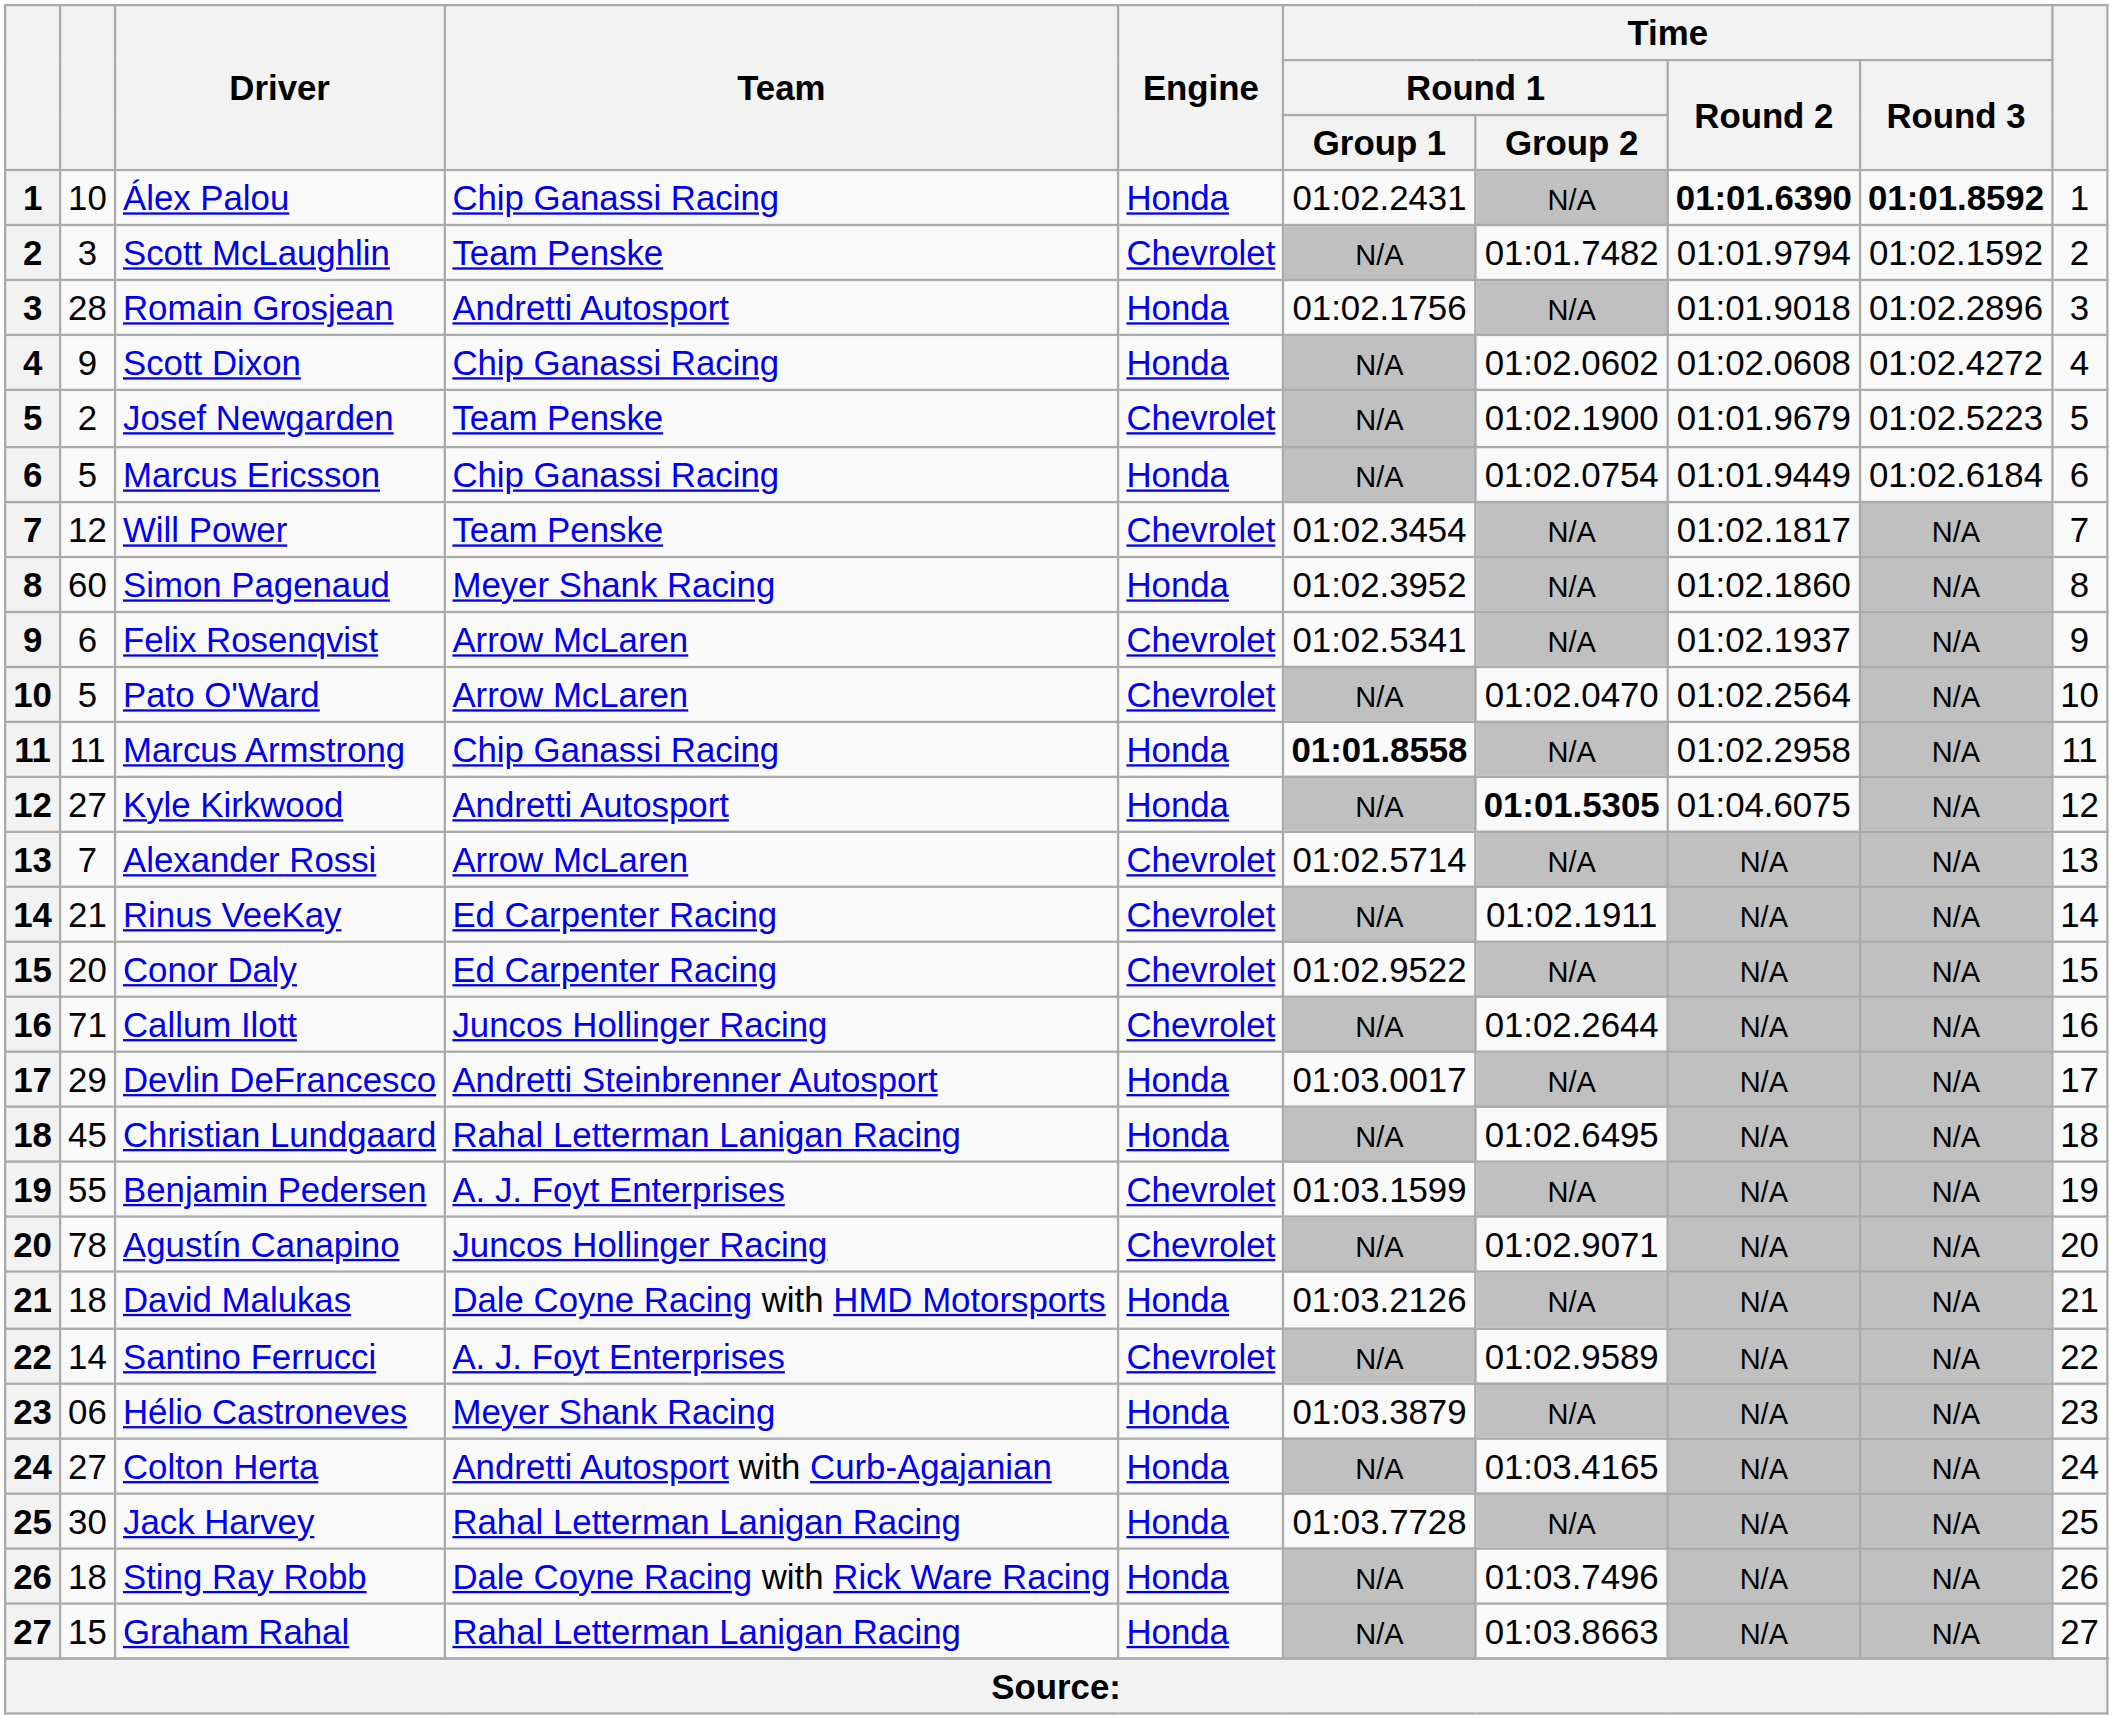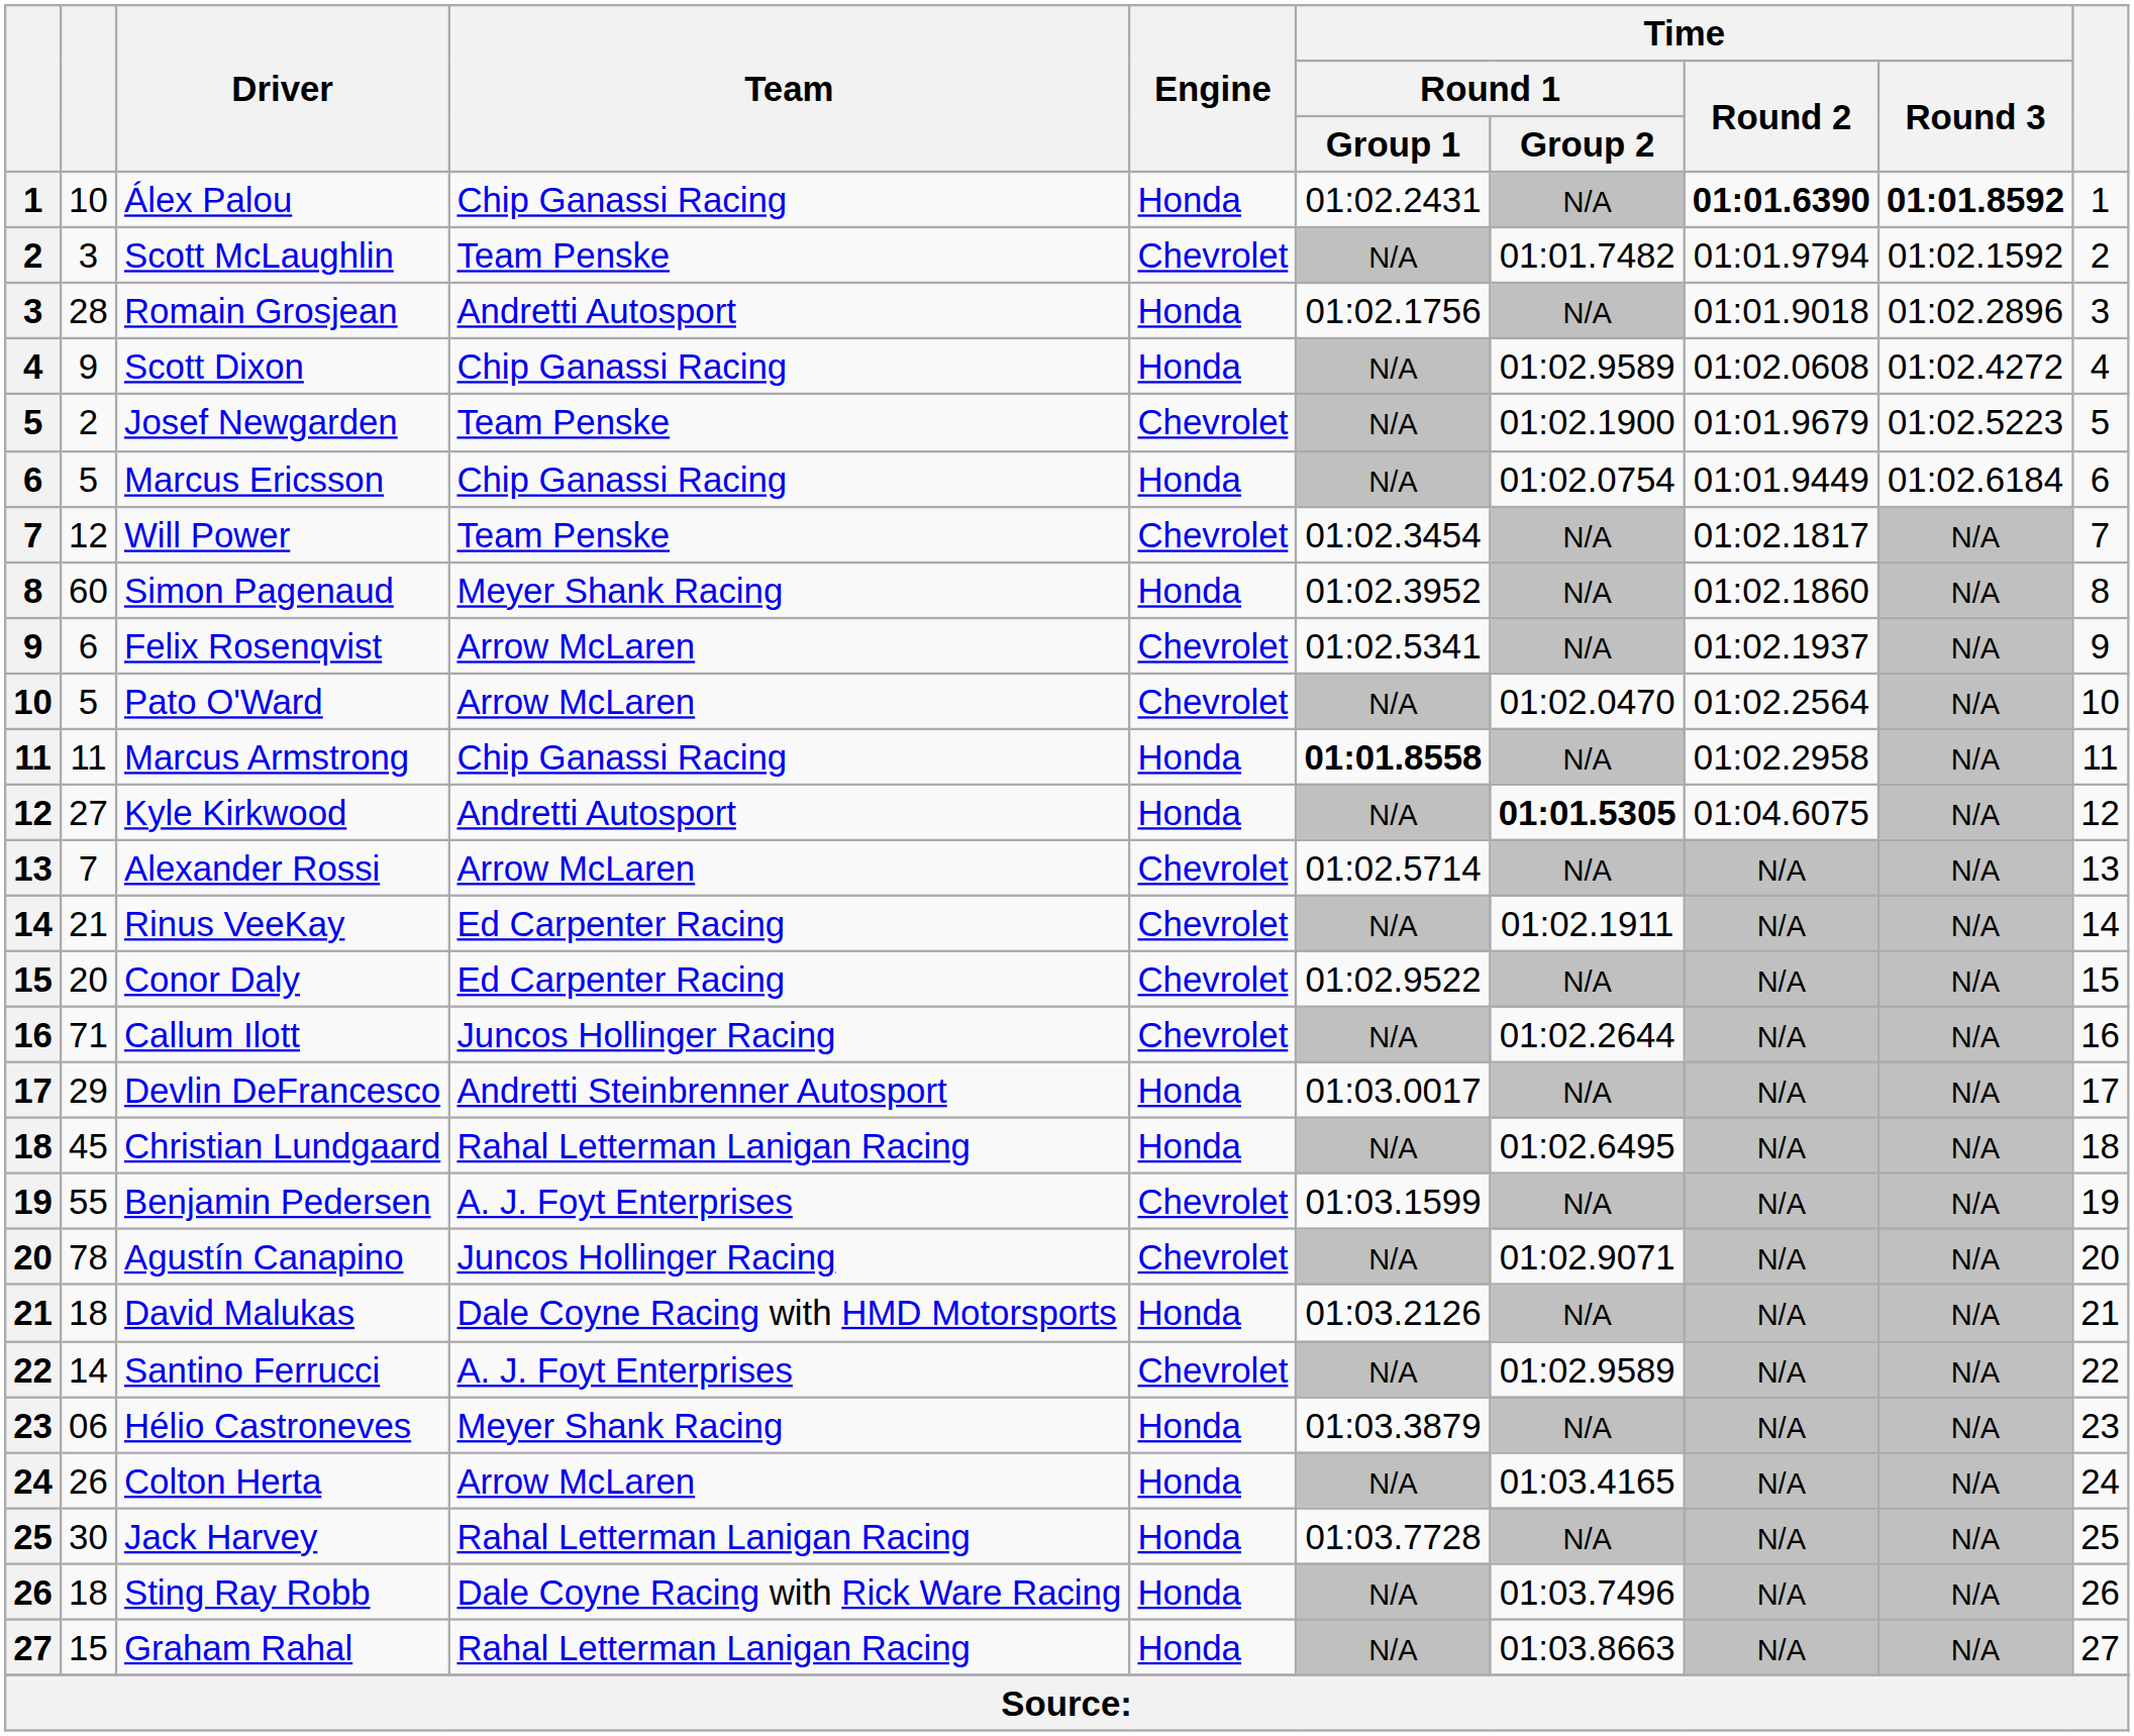Scott Dixon | Time / Round 1 / Group 2: 01:02.0602 -> 01:02.9589
Colton Herta | column 2: 27 -> 26
Colton Herta | Team: Andretti Autosport with Curb-Agajanian -> Arrow McLaren
